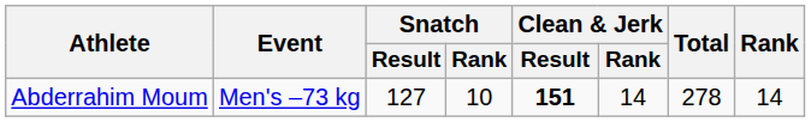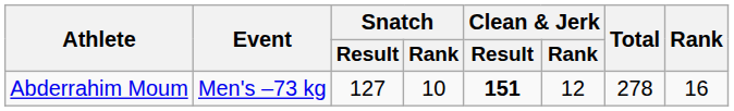Abderrahim Moum | Clean & Jerk / Rank: 14 -> 12
Abderrahim Moum | Rank: 14 -> 16
